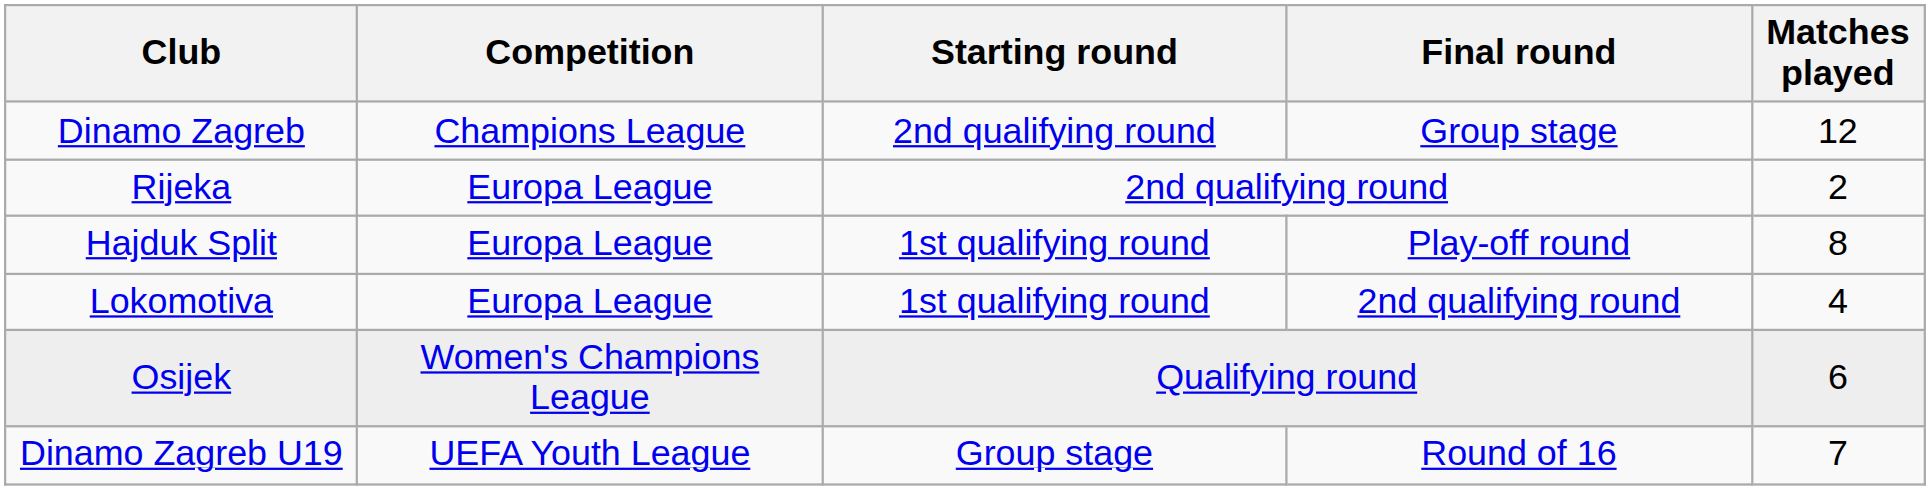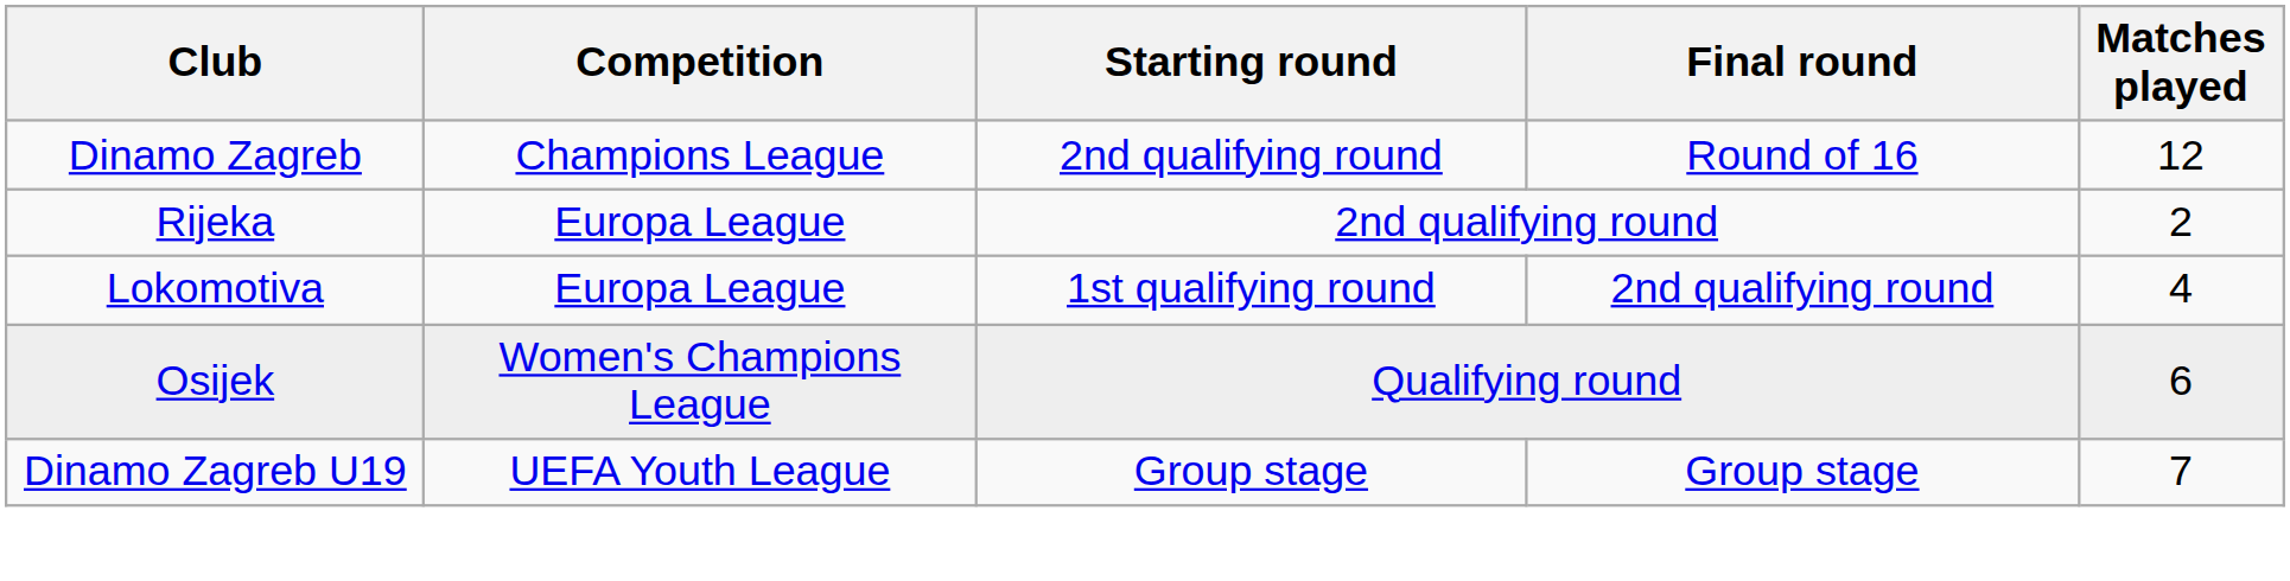Dinamo Zagreb | Final round: Group stage -> Round of 16
- row: Hajduk Split | Europa League | 1st qualifying round | Play-off round | 8
Dinamo Zagreb U19 | Final round: Round of 16 -> Group stage
